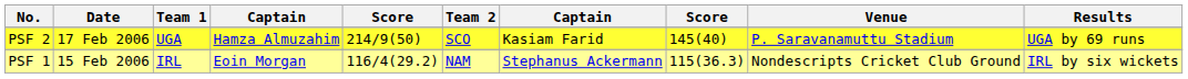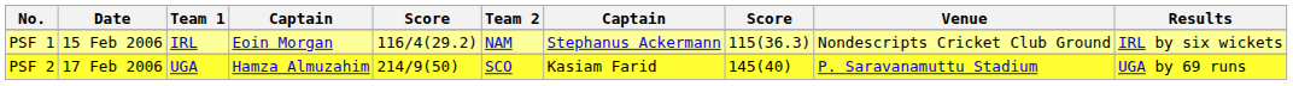rows swapped: PSF 1 <-> PSF 2
